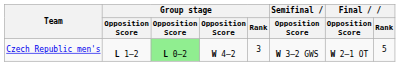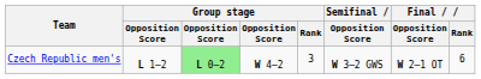Czech Republic men's | Final / Rank: 5 -> 6
